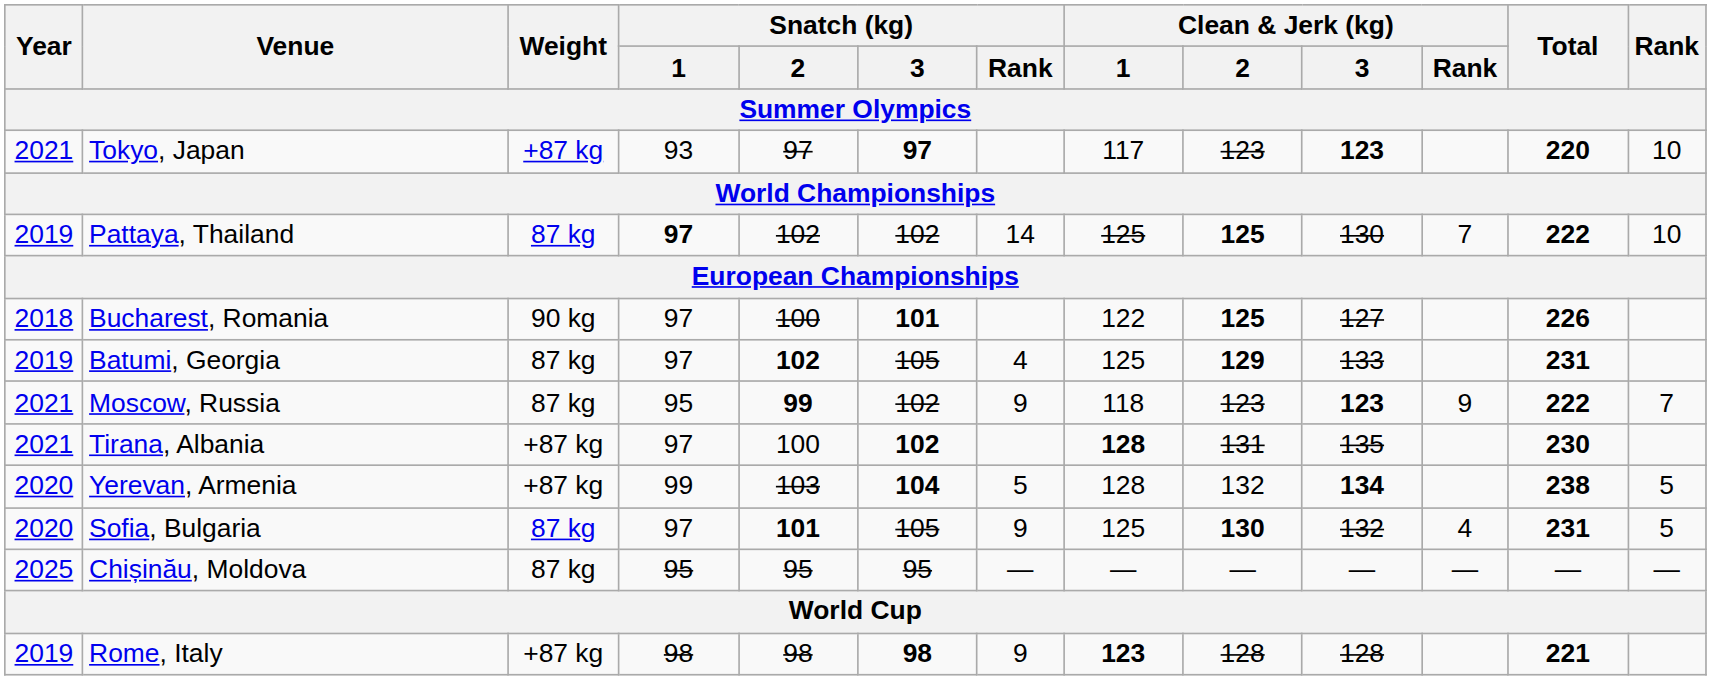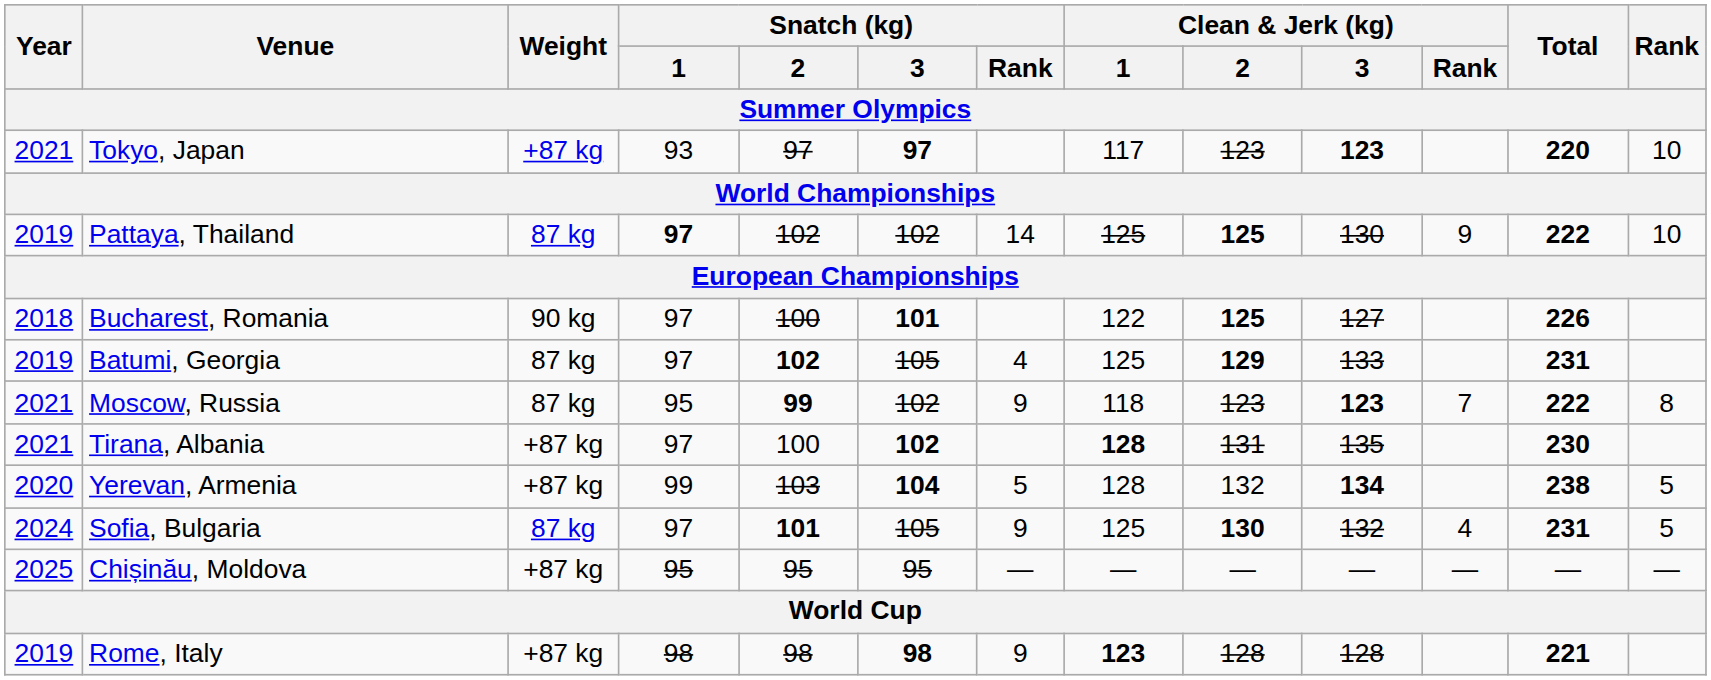Pattaya, Thailand | Clean & Jerk (kg) / Rank: 7 -> 9
Moscow, Russia | Clean & Jerk (kg) / Rank: 9 -> 7
Moscow, Russia | Rank: 7 -> 8
Sofia, Bulgaria | Year: 2020 -> 2024
Chișinău, Moldova | Weight: 87 kg -> +87 kg
